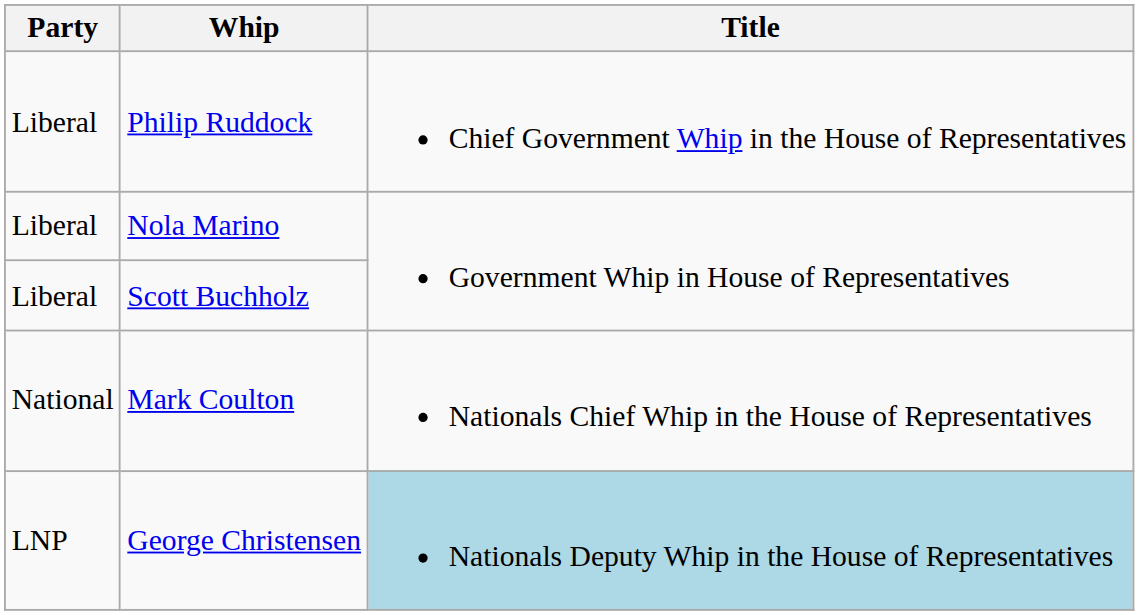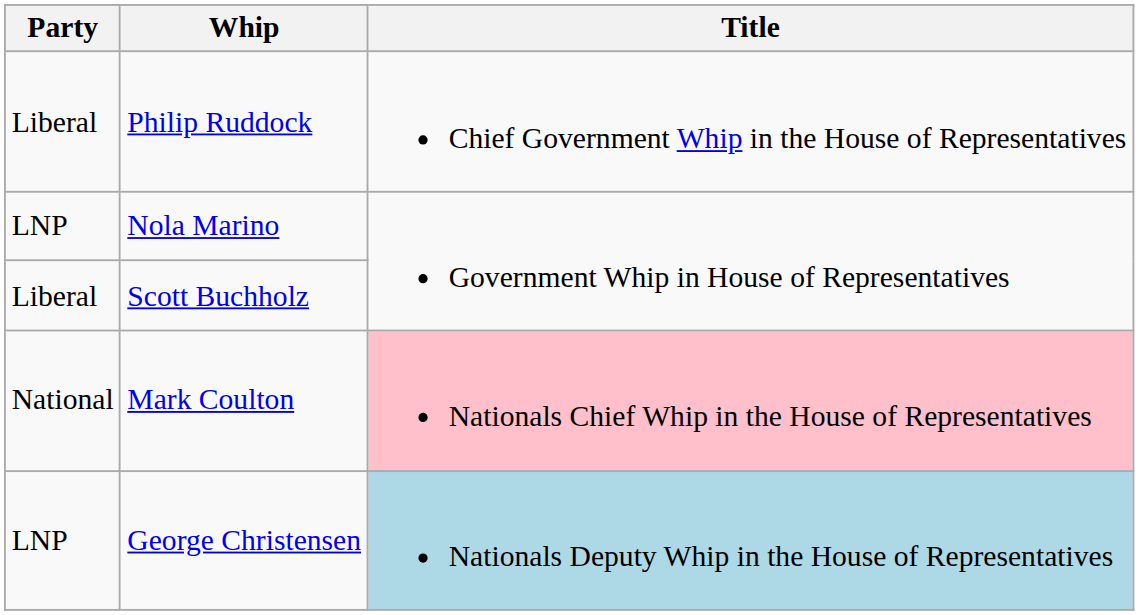Nola Marino | Party: Liberal -> LNP
Mark Coulton | Title: no background -> pink background
